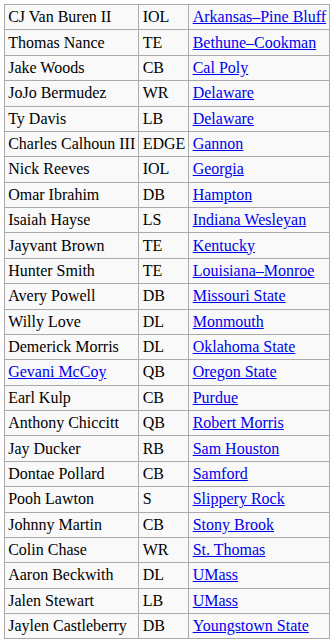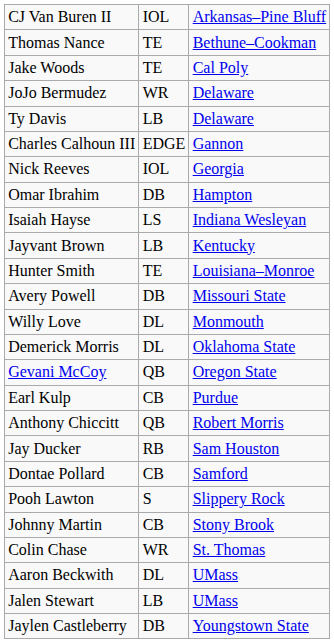Jake Woods | column 2: CB -> TE
Jayvant Brown | column 2: TE -> LB
